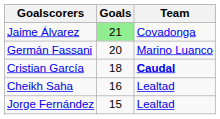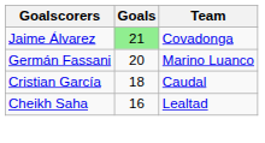Cristian García | Team: bold -> normal
- row: Jorge Fernández | 15 | Lealtad
